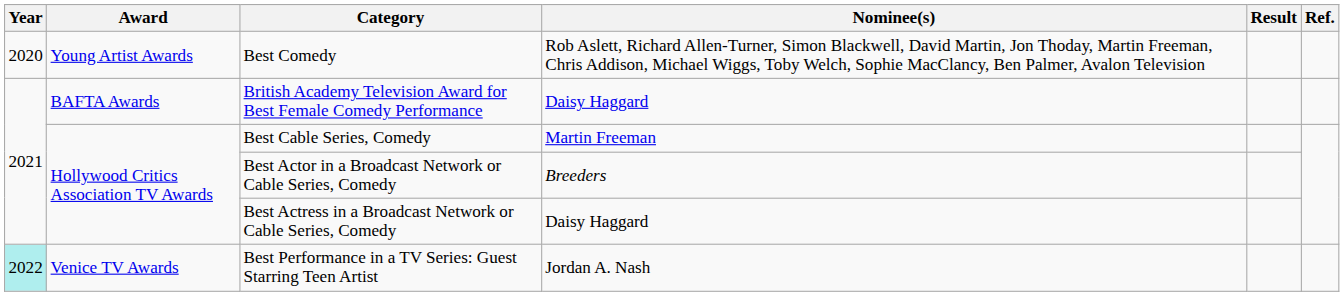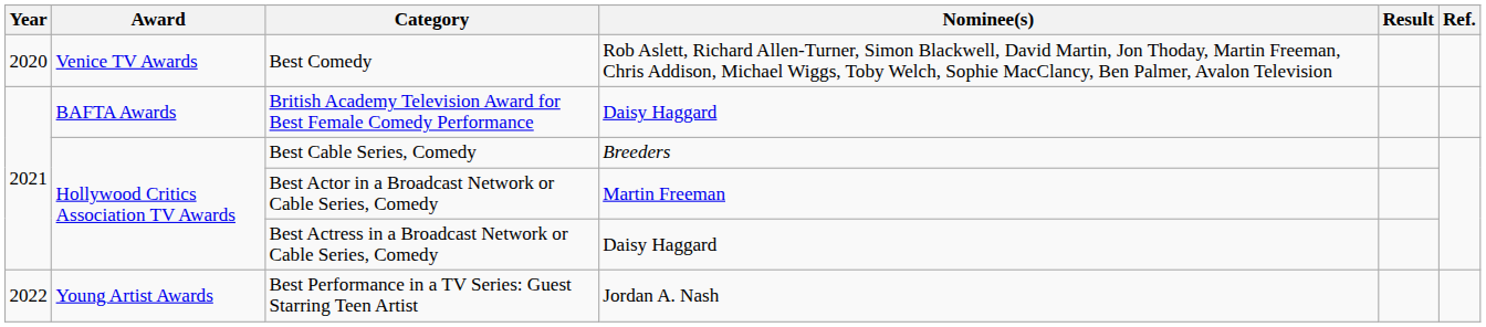Best Comedy | Award: Young Artist Awards -> Venice TV Awards
Best Cable Series, Comedy | Nominee(s): Martin Freeman -> Breeders
Best Actor in a Broadcast Network or Cable Series, Comedy | Nominee(s): Breeders -> Martin Freeman
Best Performance in a TV Series: Guest Starring Teen Artist | Year: paleturquoise background -> no background
Best Performance in a TV Series: Guest Starring Teen Artist | Award: Venice TV Awards -> Young Artist Awards
